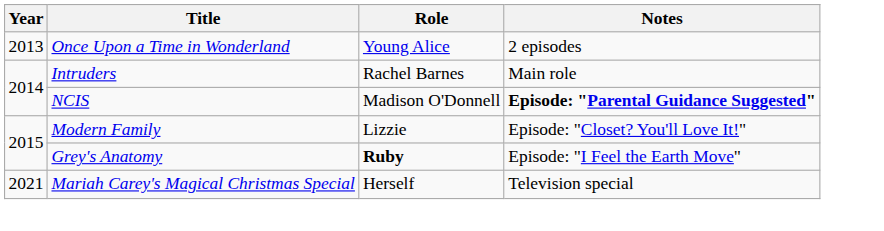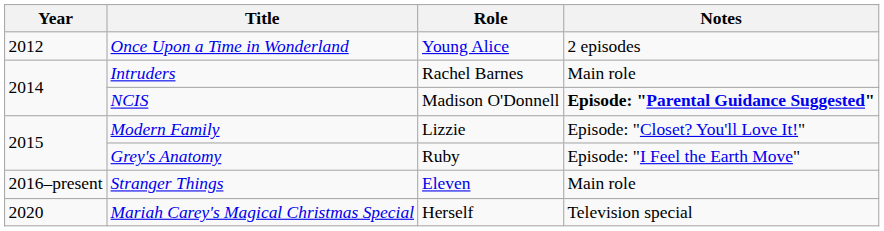Once Upon a Time in Wonderland | Year: 2013 -> 2012
Grey's Anatomy | Role: bold -> normal
+ row: 2016–present | Stranger Things | Eleven | Main role
Mariah Carey's Magical Christmas Special | Year: 2021 -> 2020
